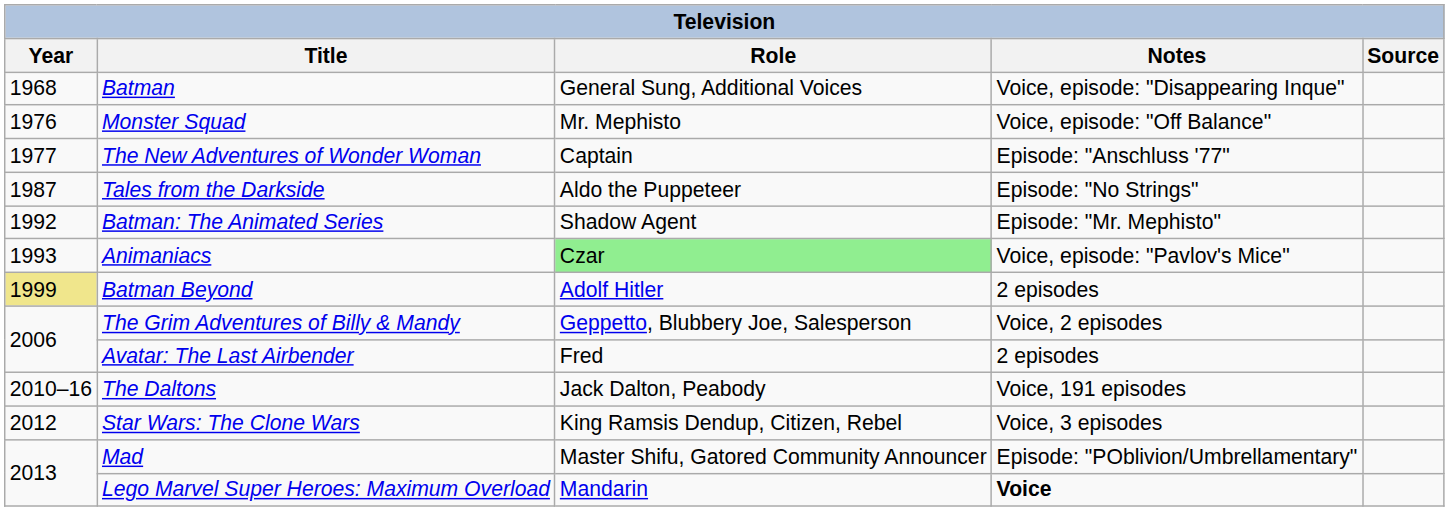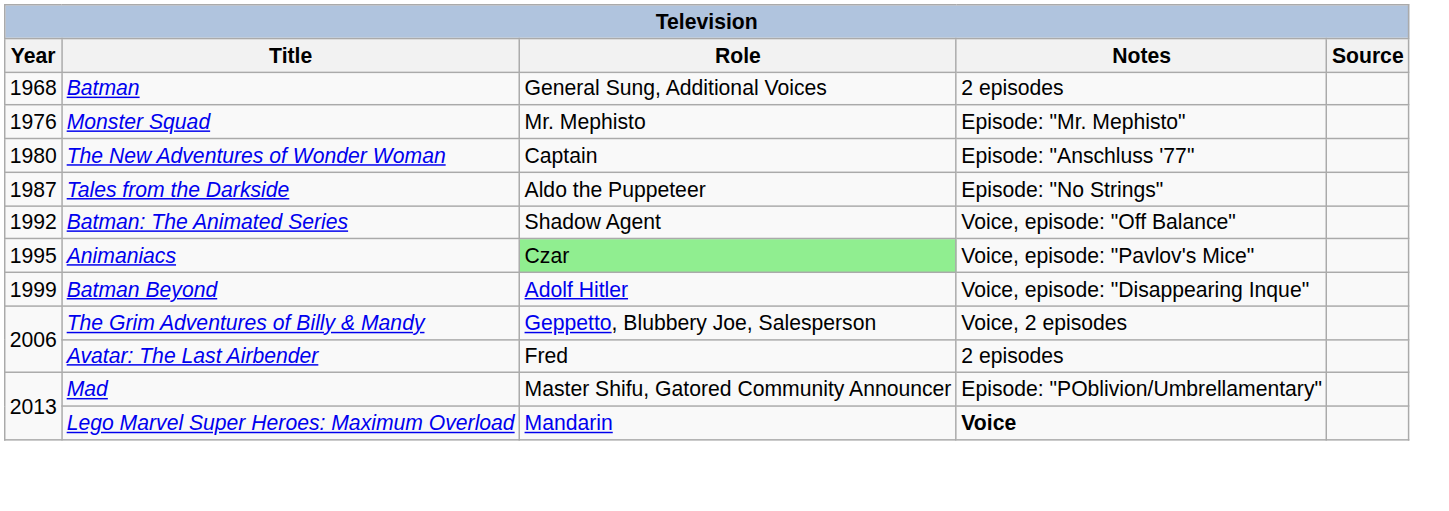Batman | Notes: Voice, episode: "Disappearing Inque" -> 2 episodes
Monster Squad | Notes: Voice, episode: "Off Balance" -> Episode: "Mr. Mephisto"
The New Adventures of Wonder Woman | Year: 1977 -> 1980
Batman: The Animated Series | Notes: Episode: "Mr. Mephisto" -> Voice, episode: "Off Balance"
Animaniacs | Year: 1993 -> 1995
Batman Beyond | Year: khaki background -> no background
Batman Beyond | Notes: 2 episodes -> Voice, episode: "Disappearing Inque"
- row: 2010–16 | The Daltons | Jack Dalton, Peabody | Voice, 191 episodes
- row: 2012 | Star Wars: The Clone Wars | King Ramsis Dendup, Citizen, Rebel | Voice, 3 episodes
